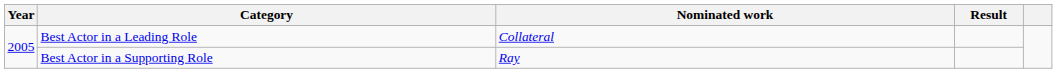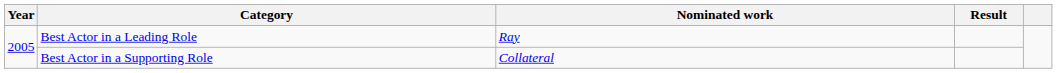Best Actor in a Leading Role | Nominated work: Collateral -> Ray
Best Actor in a Supporting Role | Nominated work: Ray -> Collateral
